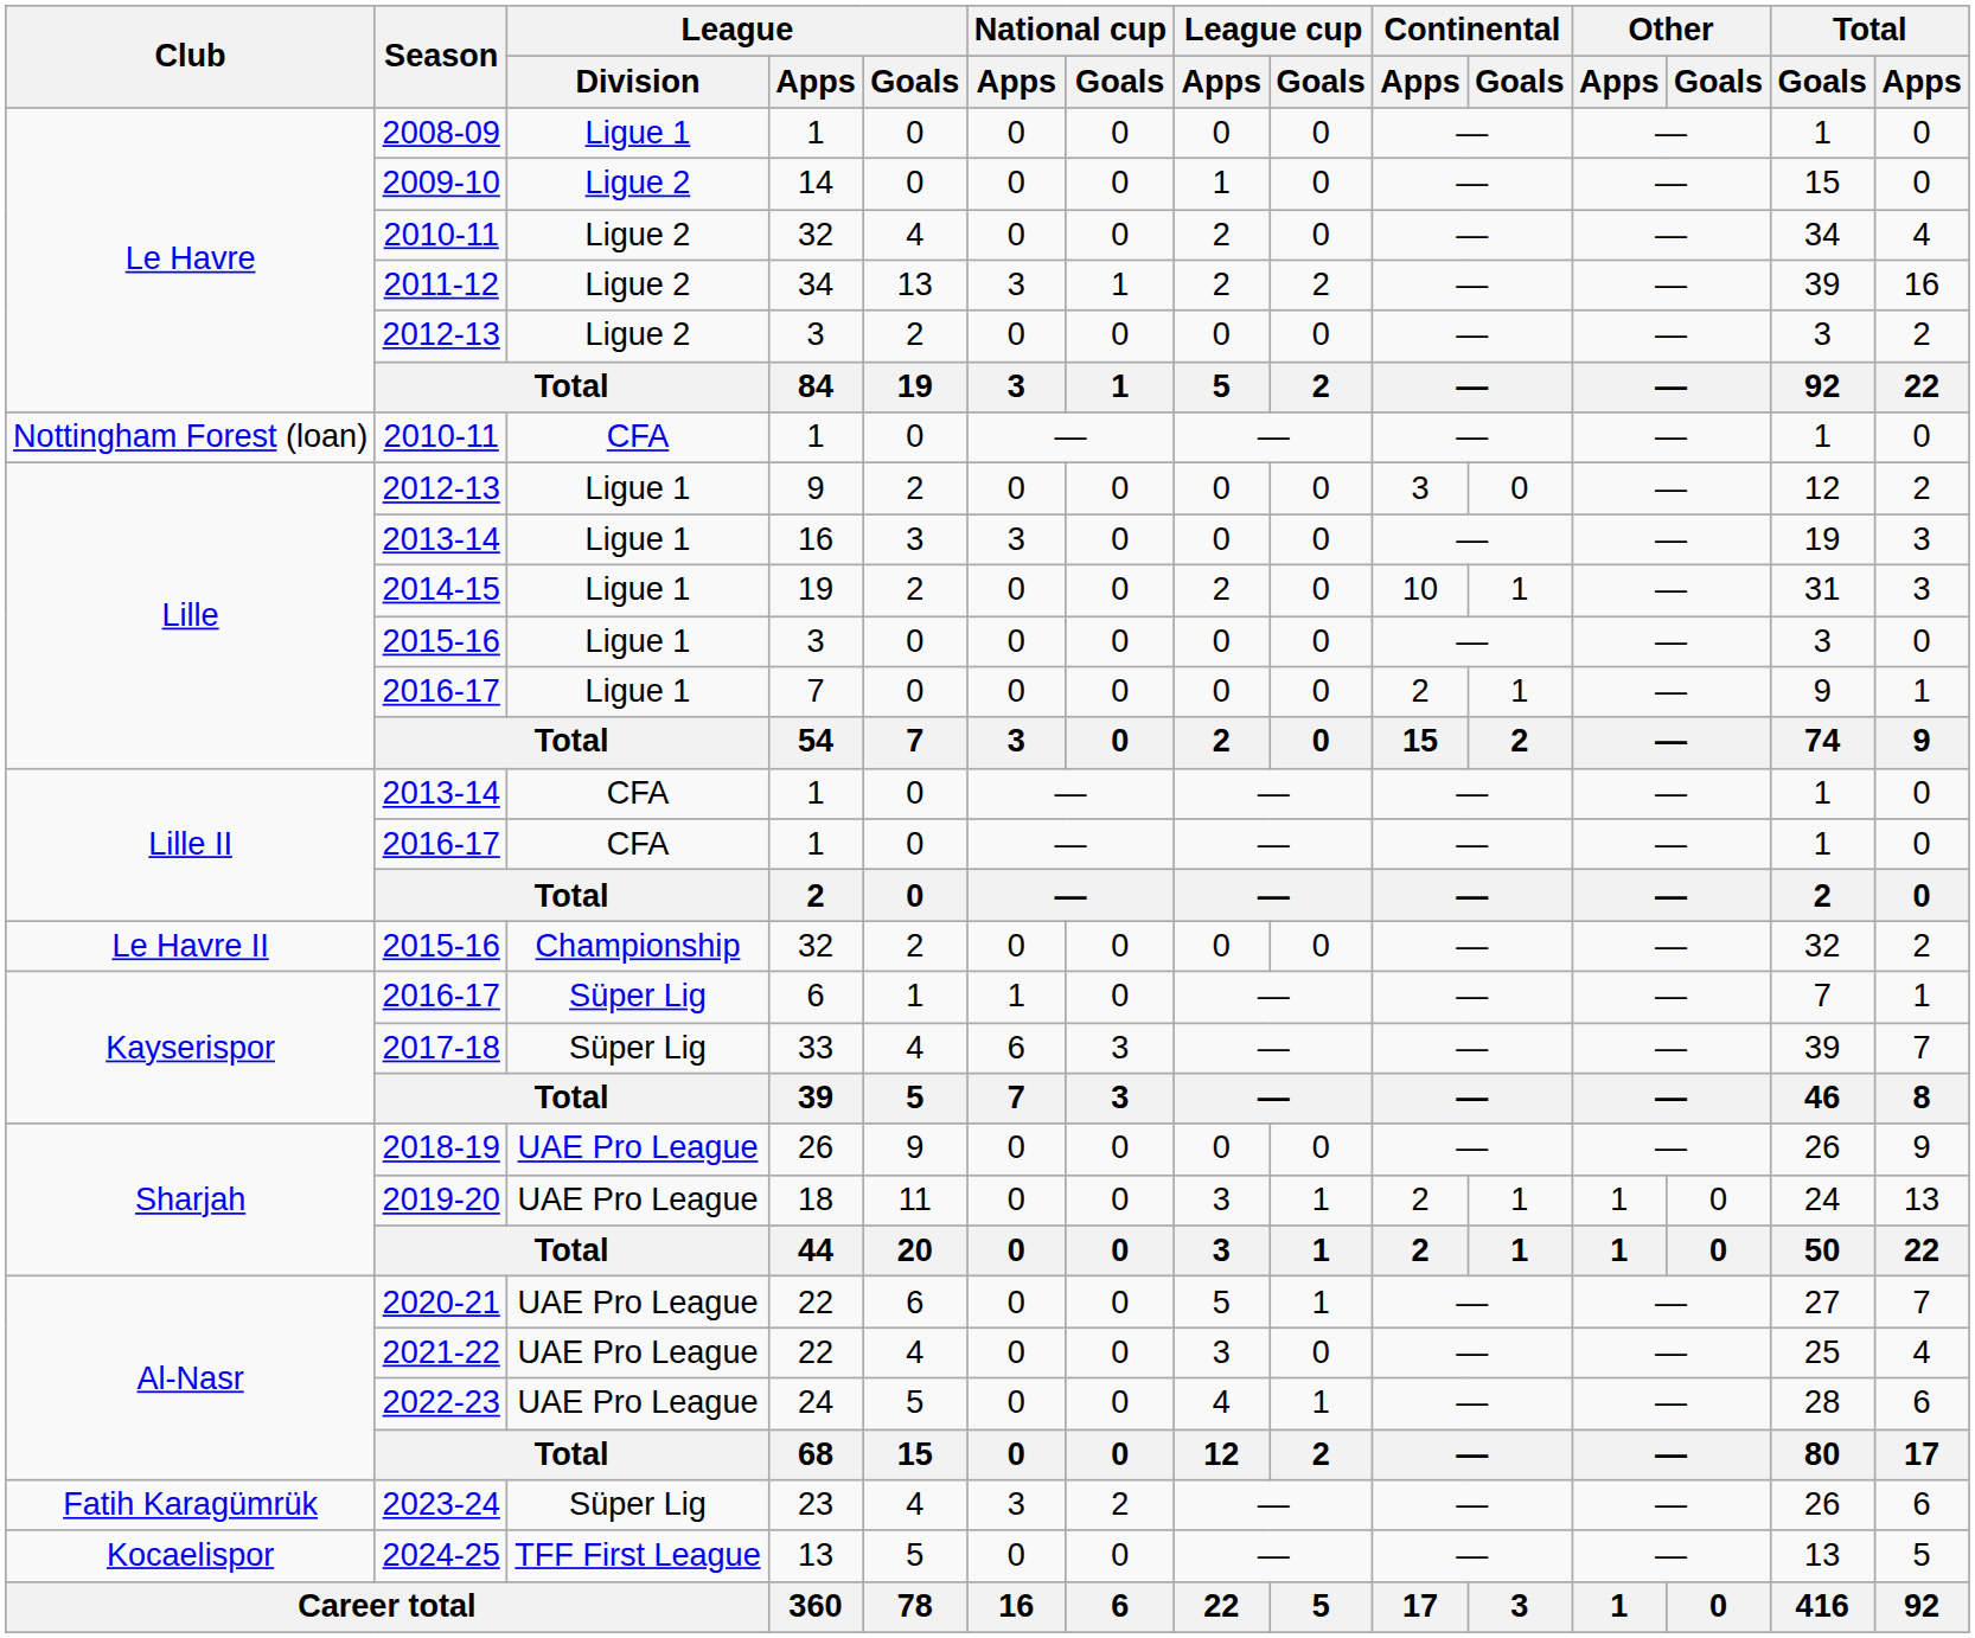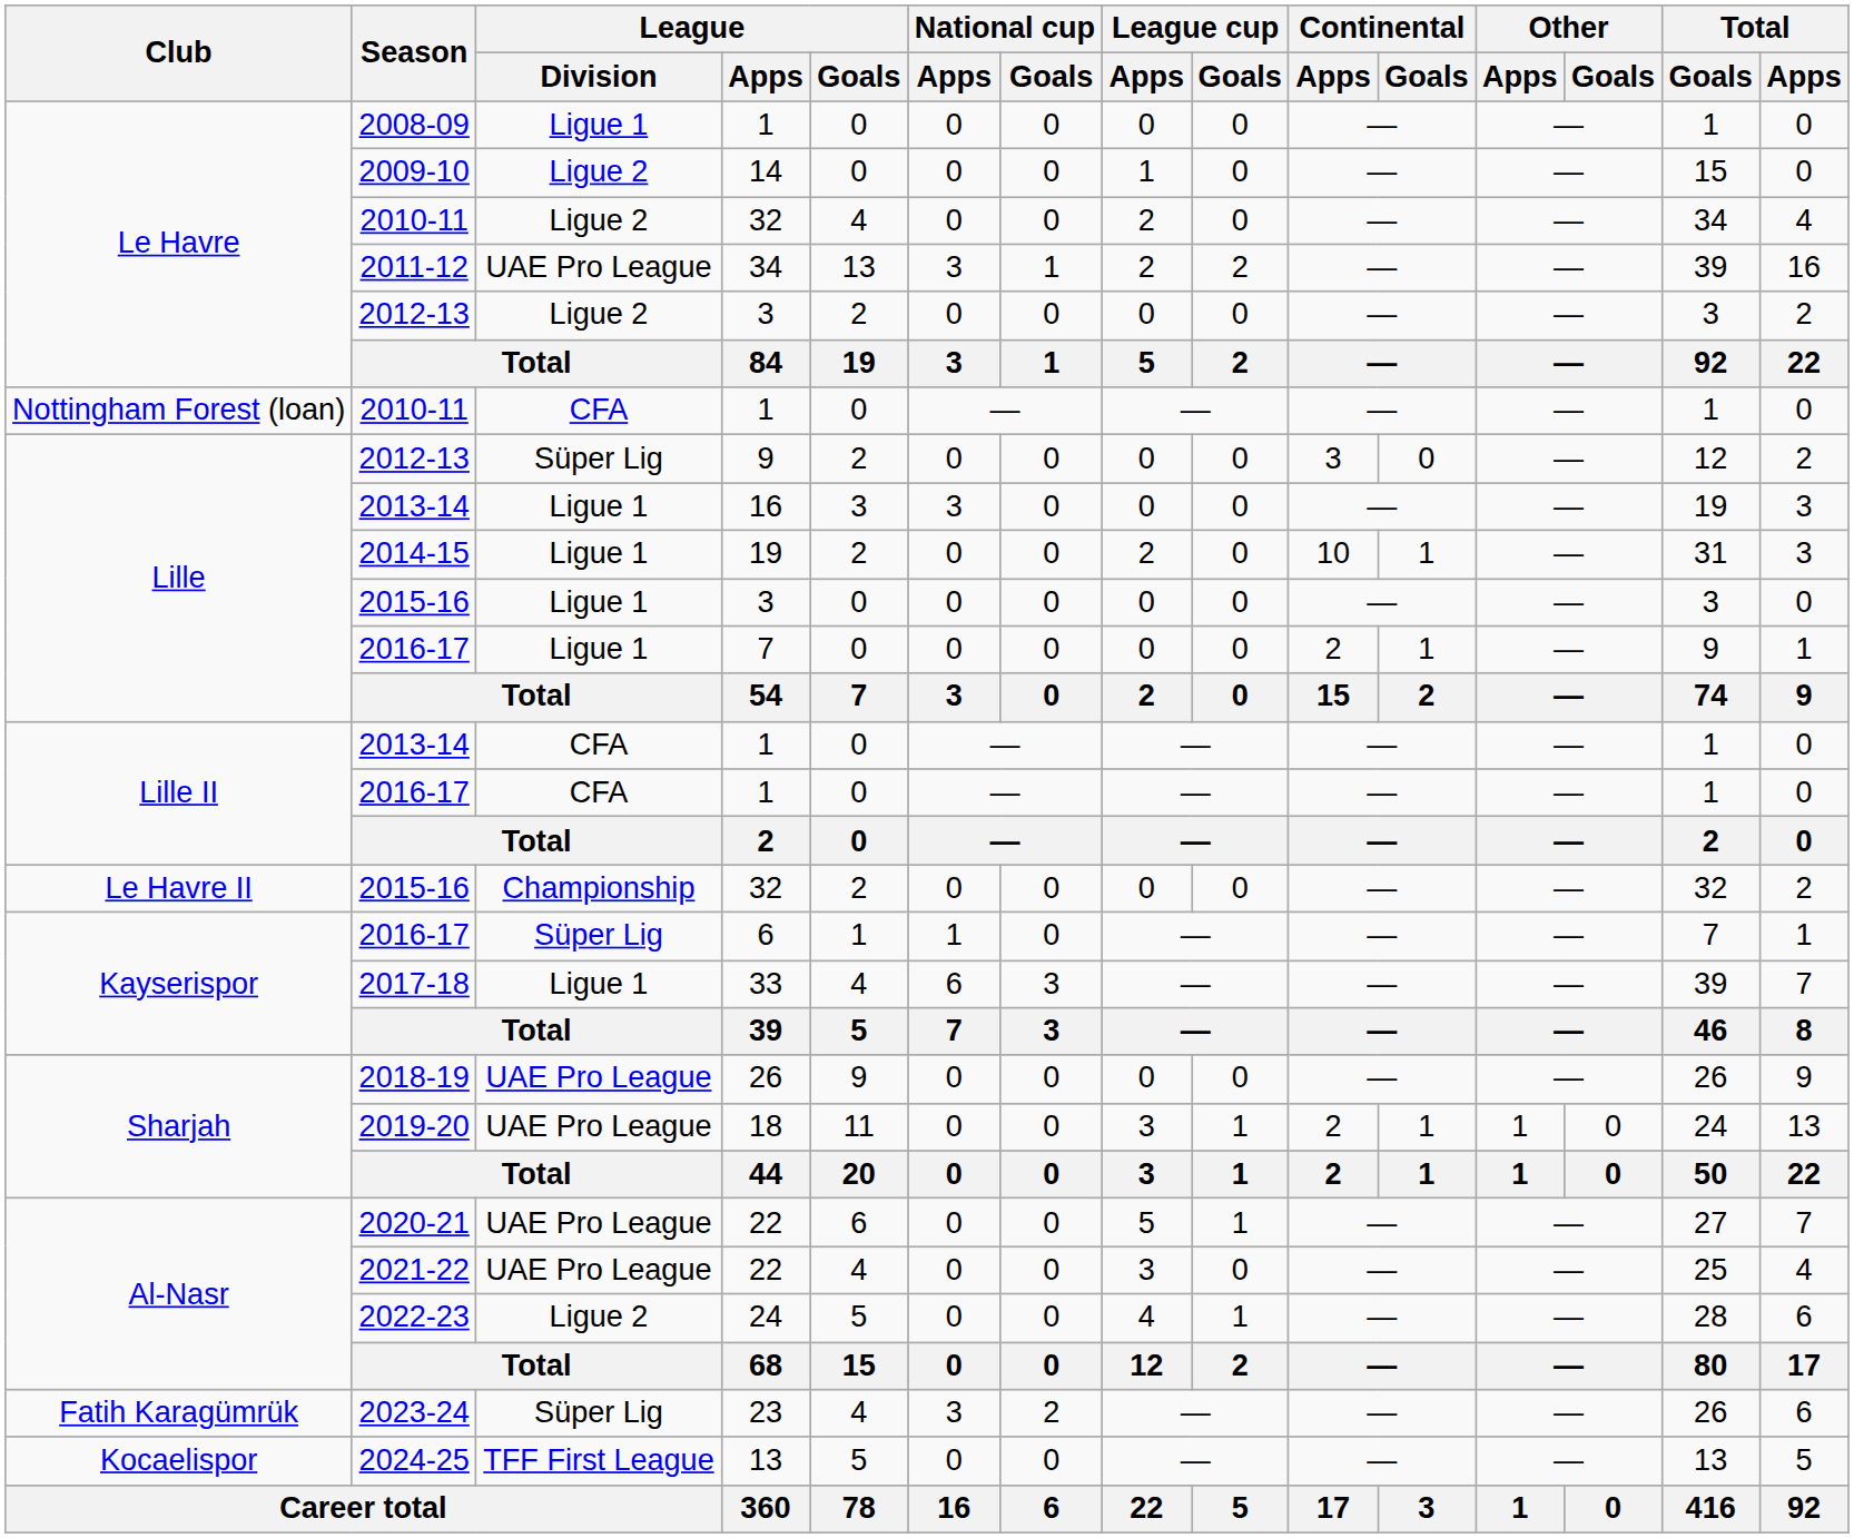2011-12 | League / Division: Ligue 2 -> UAE Pro League
2012-13 / 9 | League / Division: Ligue 1 -> Süper Lig
2017-18 | League / Division: Süper Lig -> Ligue 1
2022-23 | League / Division: UAE Pro League -> Ligue 2
